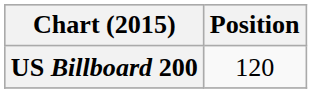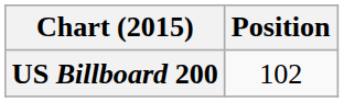US Billboard 200 | Position: 120 -> 102
